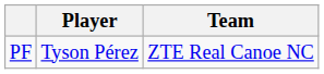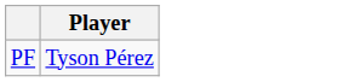- column: Team | ZTE Real Canoe NC
